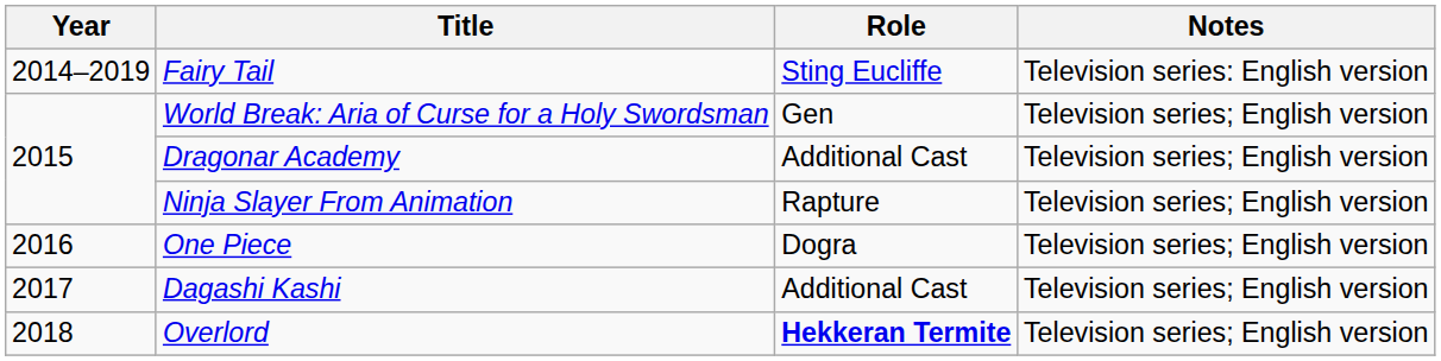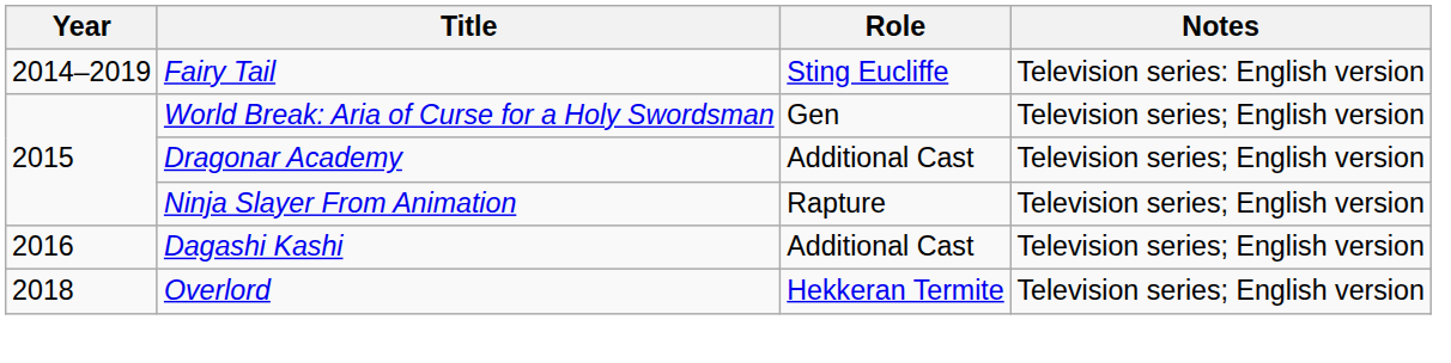- row: 2016 | One Piece | Dogra | Television series; English version
Dagashi Kashi | Year: 2017 -> 2016
Overlord | Role: bold -> normal
